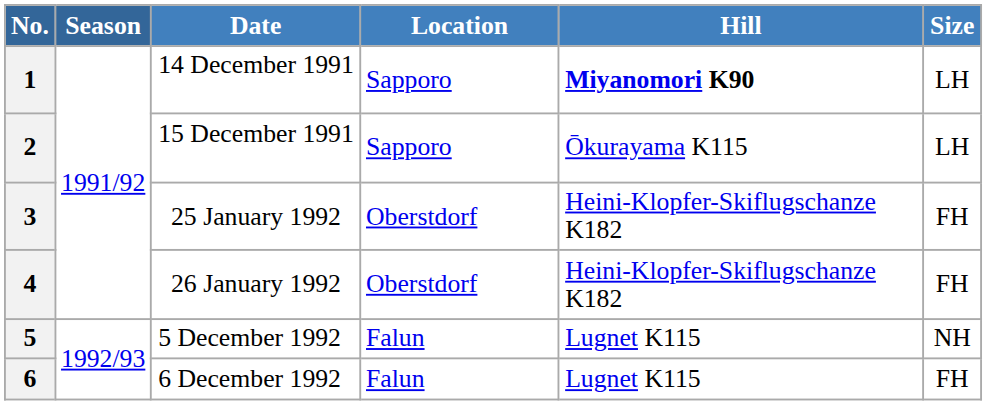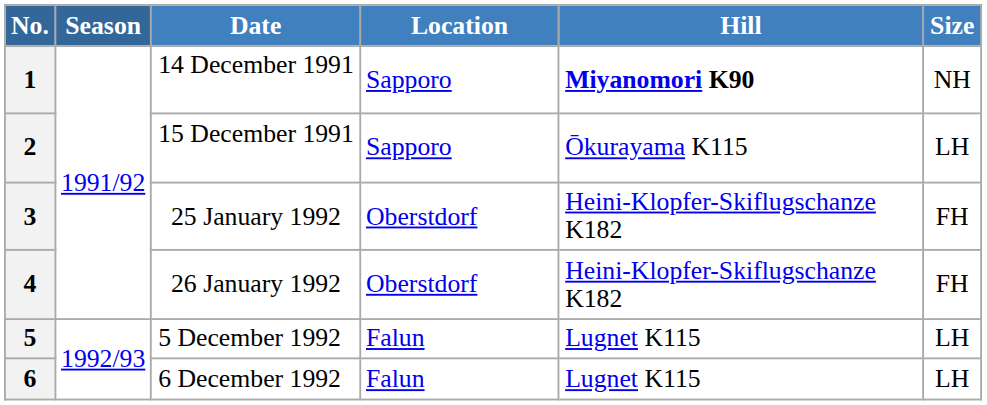1 | Size: LH -> NH
5 | Size: NH -> LH
6 | Size: FH -> LH
